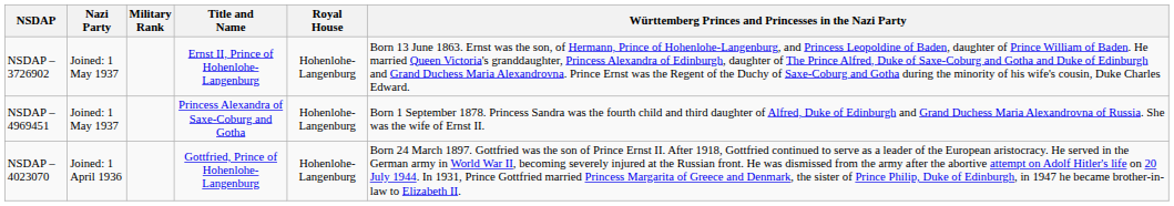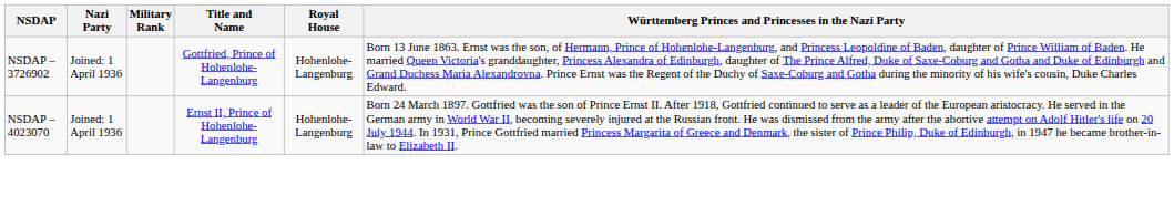NSDAP – 3726902 | Nazi Party: Joined: 1 May 1937 -> Joined: 1 April 1936
NSDAP – 3726902 | Title and Name: Ernst II, Prince of Hohenlohe-Langenburg -> Gottfried, Prince of Hohenlohe-Langenburg
- row: NSDAP – 4969451 | Joined: 1 May 1937 | Princess Alexandra of Saxe-Coburg and Gotha | Hohenlohe-Langenburg | Born 1 September 1878. Princess Sandra was the fourth child and third daughter of Alfred, Duke of Edinburgh and Grand Duchess Maria Alexandrovna of Russia. She was the wife of Ernst II.
NSDAP – 4023070 | Title and Name: Gottfried, Prince of Hohenlohe-Langenburg -> Ernst II, Prince of Hohenlohe-Langenburg
